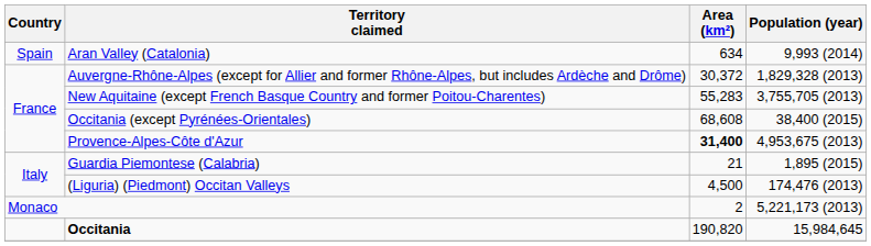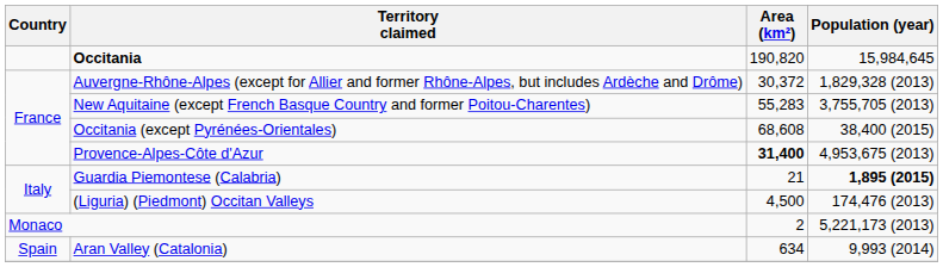rows swapped: Aran Valley (Catalonia) <-> Occitania
Guardia Piemontese (Calabria) | Population (year): normal -> bold
